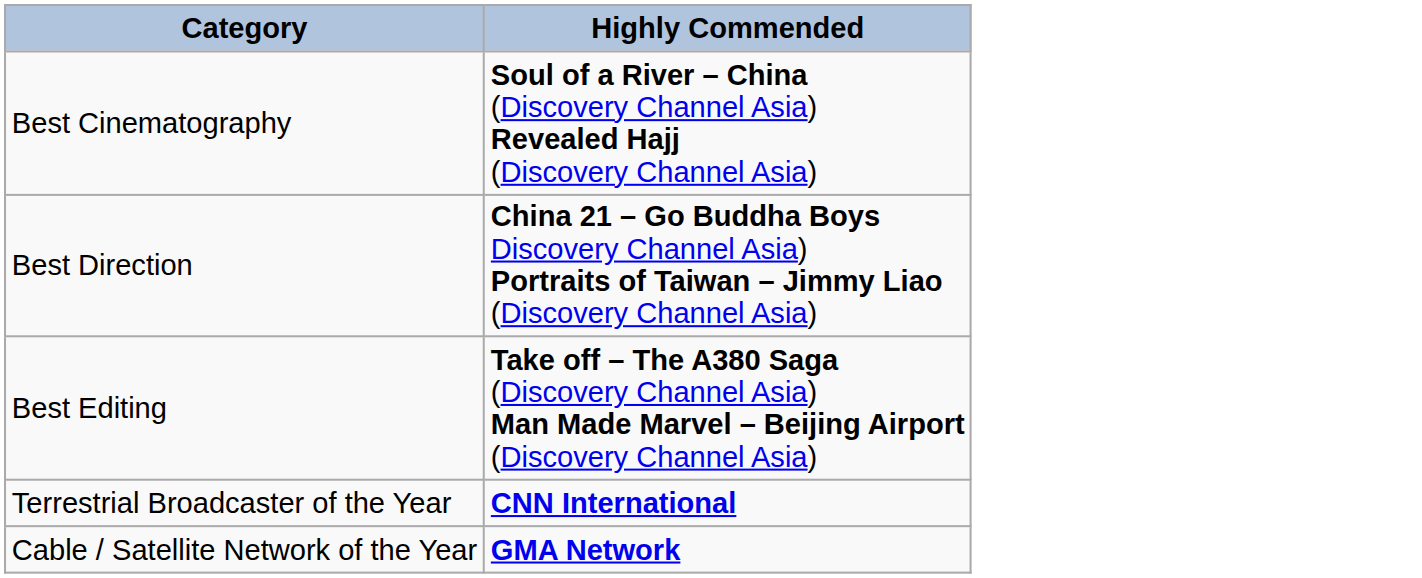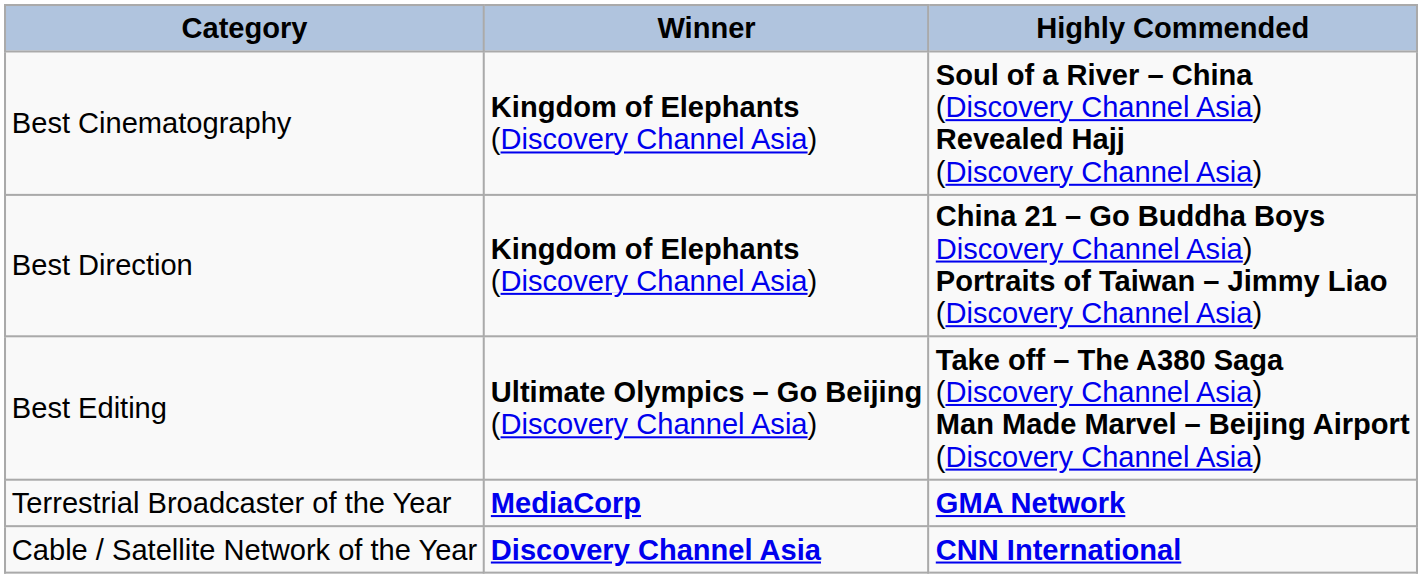+ column: Winner | Kingdom of Elephants (Discovery Channel Asia) | Kingdom of Elephants (Discovery Channel Asia) | Ultimate Olympics – Go Beijing (Discovery Channel Asia) | MediaCorp | Discovery Channel Asia
Terrestrial Broadcaster of the Year | Highly Commended: CNN International -> GMA Network
Cable / Satellite Network of the Year | Highly Commended: GMA Network -> CNN International
